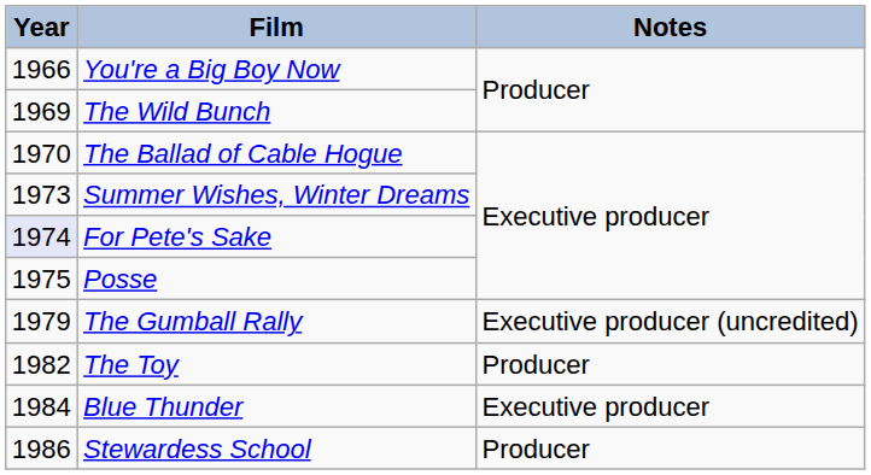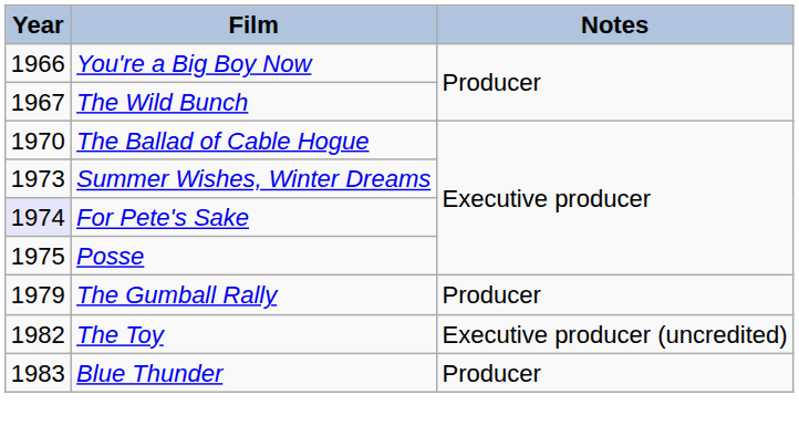The Wild Bunch | Year: 1969 -> 1967
The Gumball Rally | Notes: Executive producer (uncredited) -> Producer
The Toy | Notes: Producer -> Executive producer (uncredited)
Blue Thunder | Year: 1984 -> 1983
Blue Thunder | Notes: Executive producer -> Producer
- row: 1986 | Stewardess School | Producer
